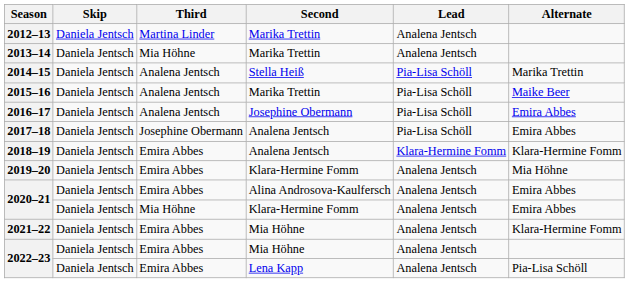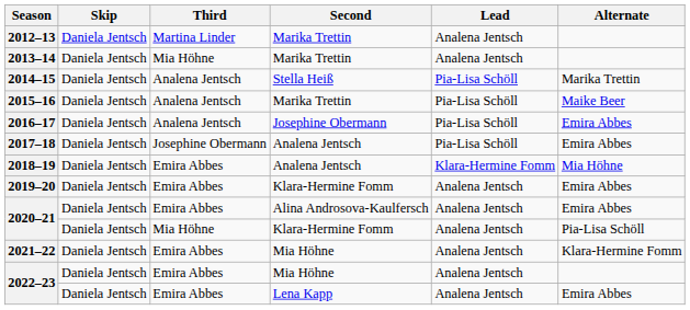2018–19 | Alternate: Klara-Hermine Fomm -> Mia Höhne
2019–20 | Alternate: Mia Höhne -> Emira Abbes
2020–21 / Klara-Hermine Fomm | Alternate: Emira Abbes -> Pia-Lisa Schöll
2022–23 / Lena Kapp | Alternate: Pia-Lisa Schöll -> Emira Abbes
